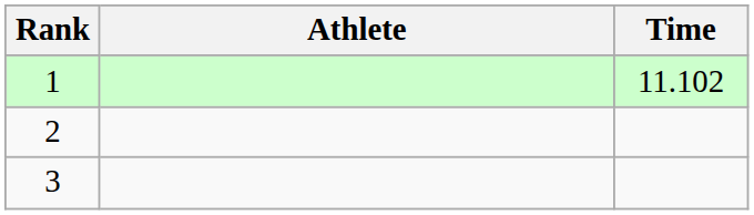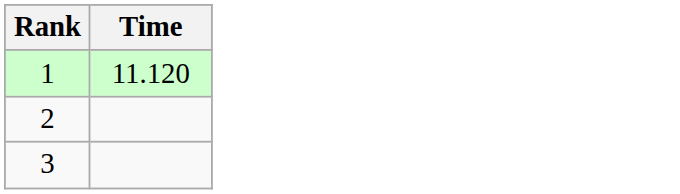- column: Athlete
1 | Time: 11.102 -> 11.120
